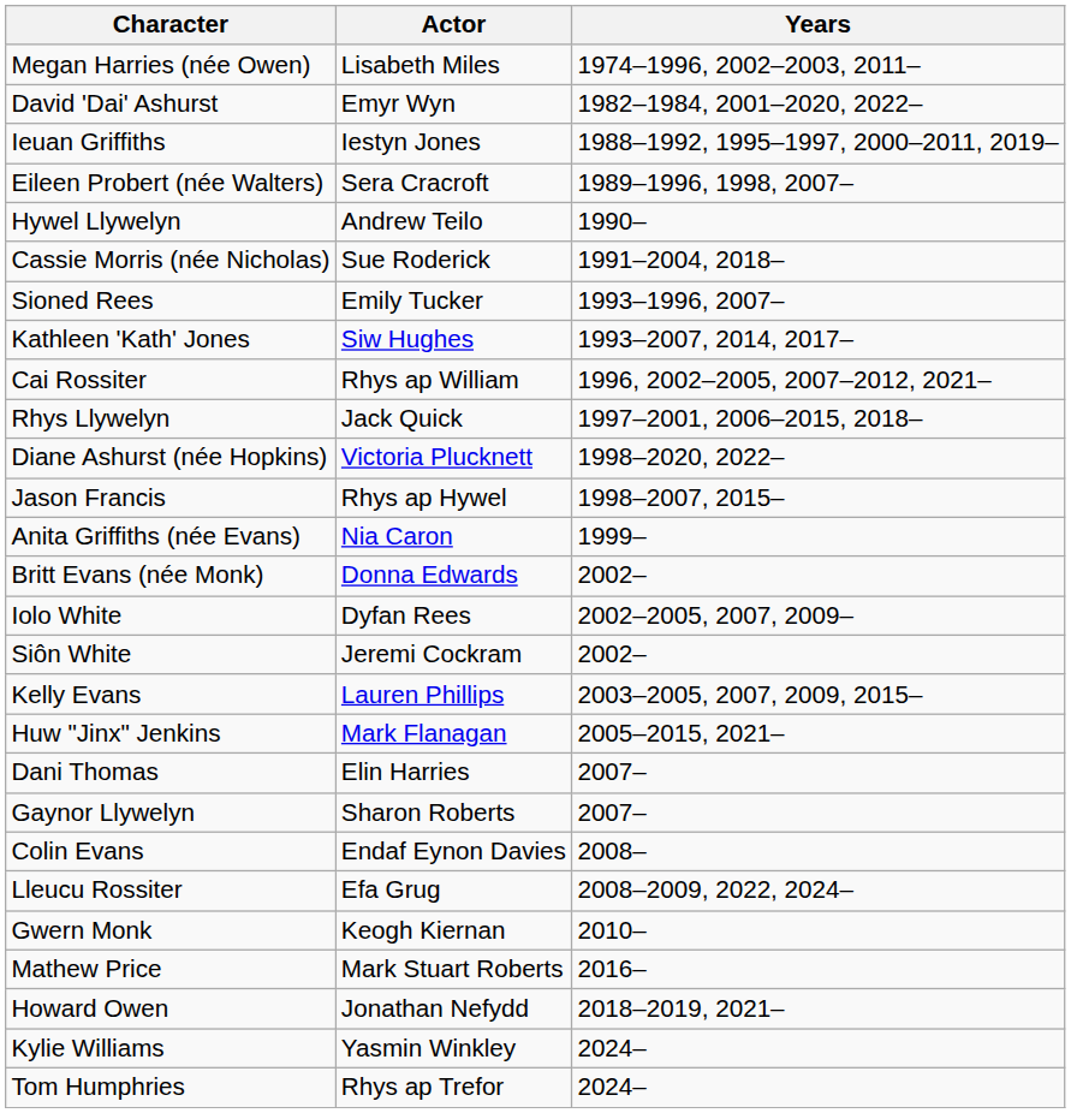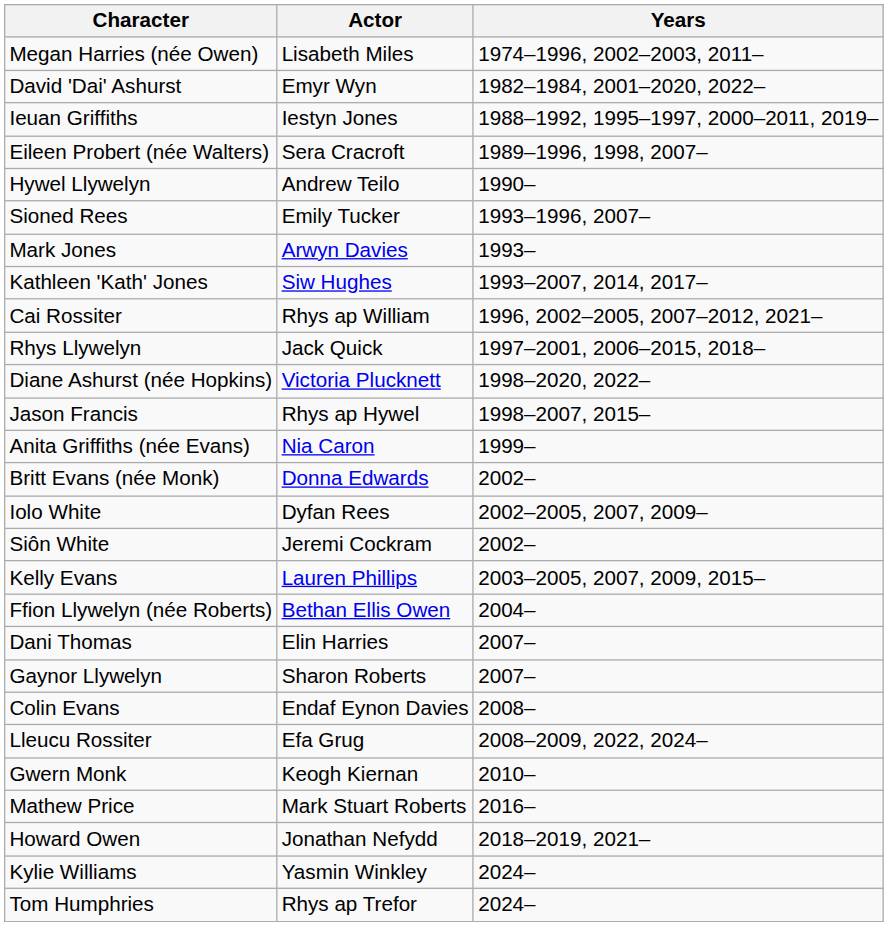- row: Cassie Morris (née Nicholas) | Sue Roderick | 1991–2004, 2018–
+ row: Mark Jones | Arwyn Davies | 1993–
+ row: Ffion Llywelyn (née Roberts) | Bethan Ellis Owen | 2004–
- row: Huw "Jinx" Jenkins | Mark Flanagan | 2005–2015, 2021–
